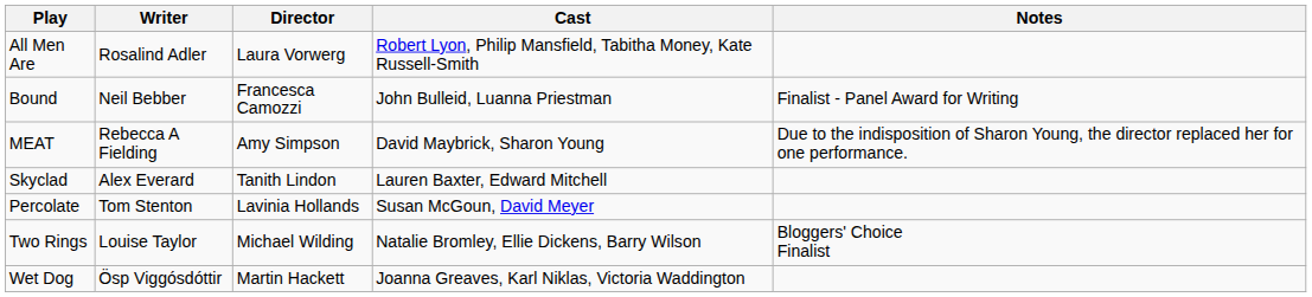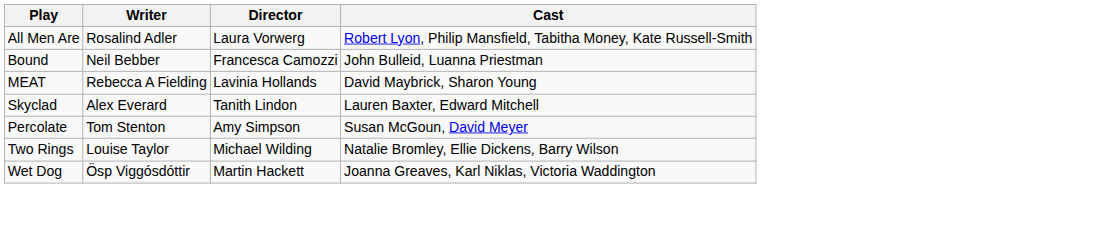- column: Notes | Finalist - Panel Award for Writing | Due to the indisposition of Sharon Young, the director replaced her for one performance. | Bloggers' Choice Finalist
MEAT | Director: Amy Simpson -> Lavinia Hollands
Percolate | Director: Lavinia Hollands -> Amy Simpson
